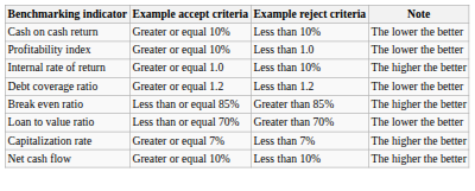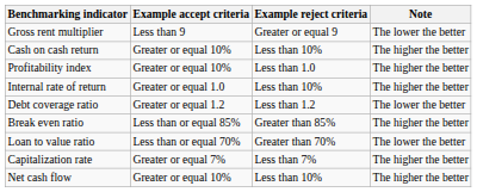+ row: Gross rent multiplier | Less than 9 | Greater or equal 9 | The lower the better
Cash on cash return | Note: The lower the better -> The higher the better
Profitability index | Note: The lower the better -> The higher the better
